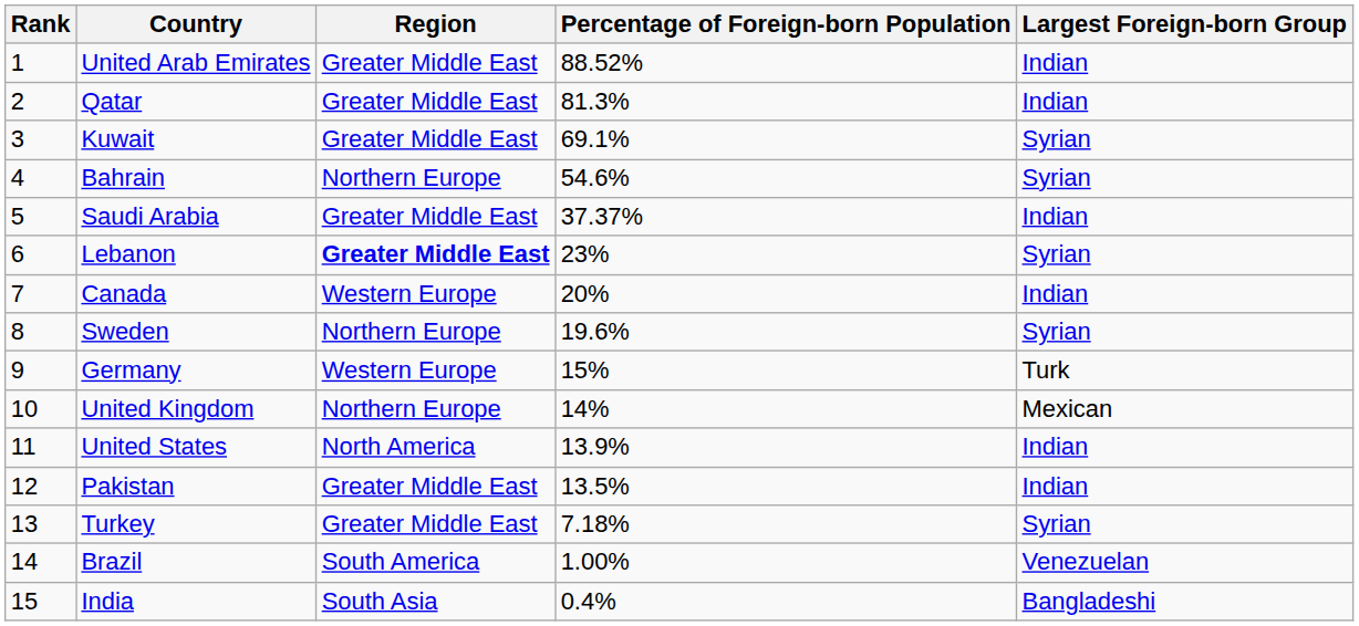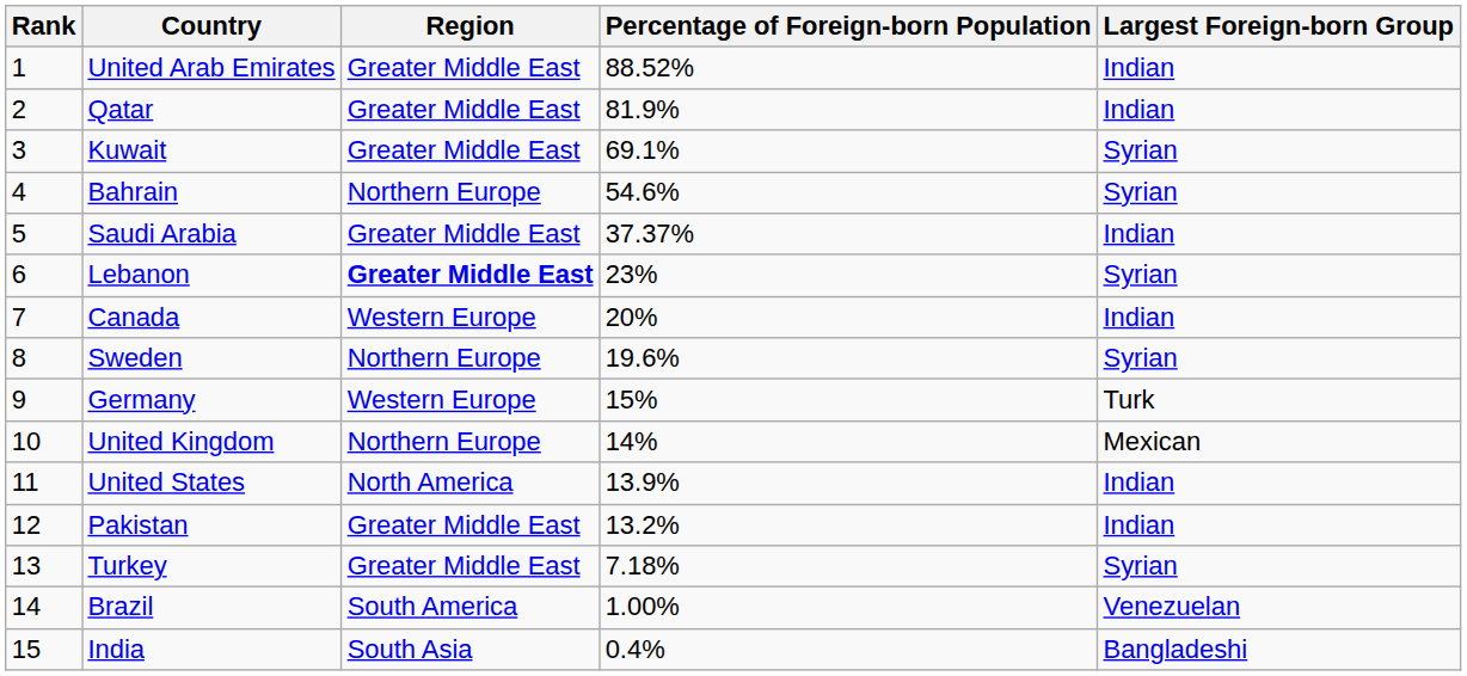Qatar | Percentage of Foreign-born Population: 81.3% -> 81.9%
Pakistan | Percentage of Foreign-born Population: 13.5% -> 13.2%
